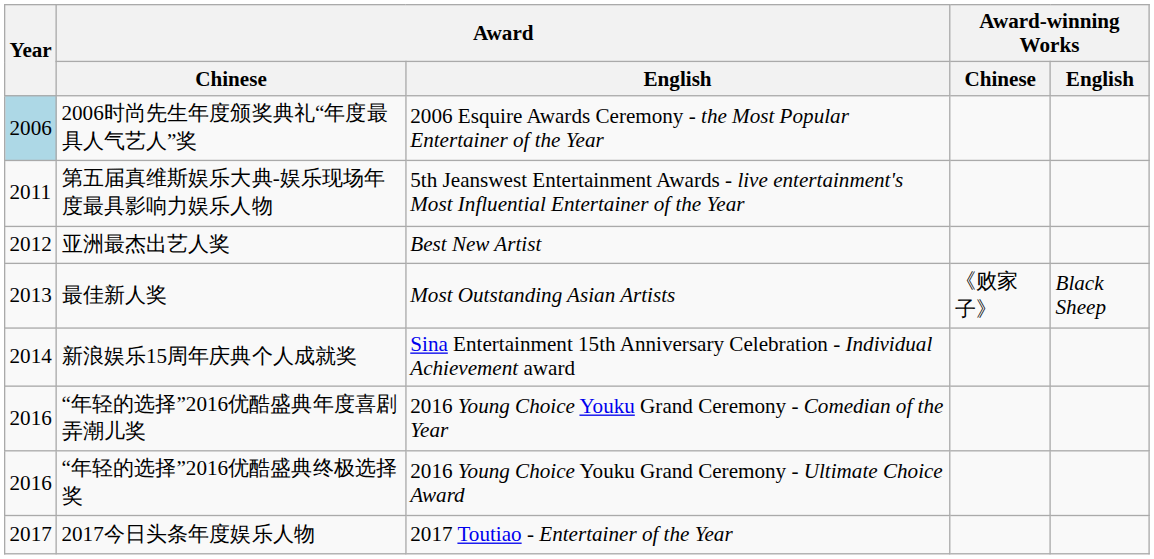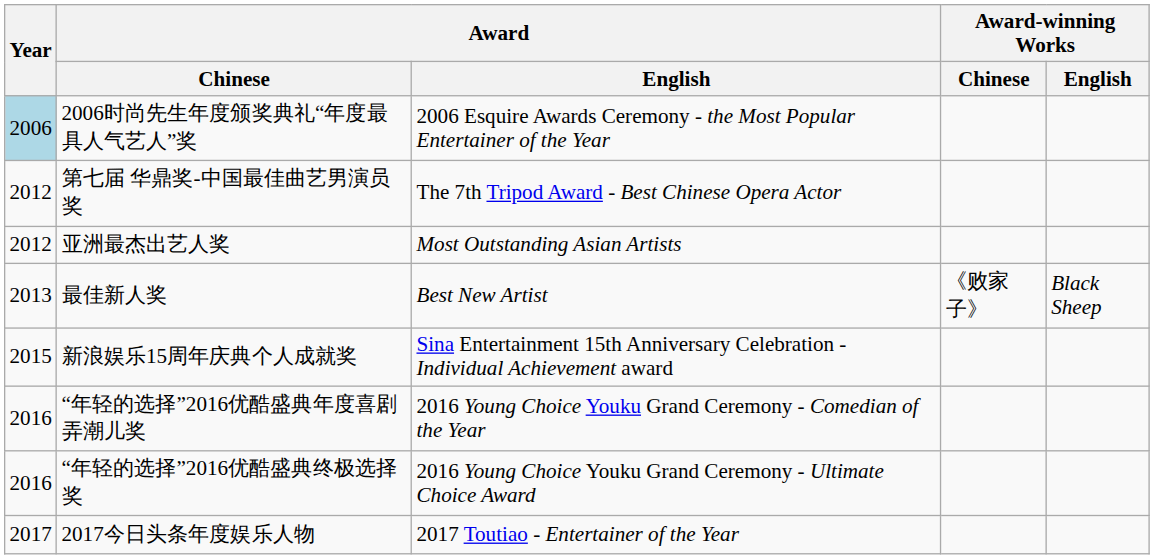- row: 2011 | 第五届真维斯娱乐大典-娱乐现场年度最具影响力娱乐人物 | 5th Jeanswest Entertainment Awards - live entertainment's Most Influential Entertainer of the Year
+ row: 2012 | 第七届 华鼎奖-中国最佳曲艺男演员奖 | The 7th Tripod Award - Best Chinese Opera Actor
亚洲最杰出艺人奖 | Award / English: Best New Artist -> Most Outstanding Asian Artists
最佳新人奖 | Award / English: Most Outstanding Asian Artists -> Best New Artist
新浪娱乐15周年庆典个人成就奖 | Year: 2014 -> 2015
